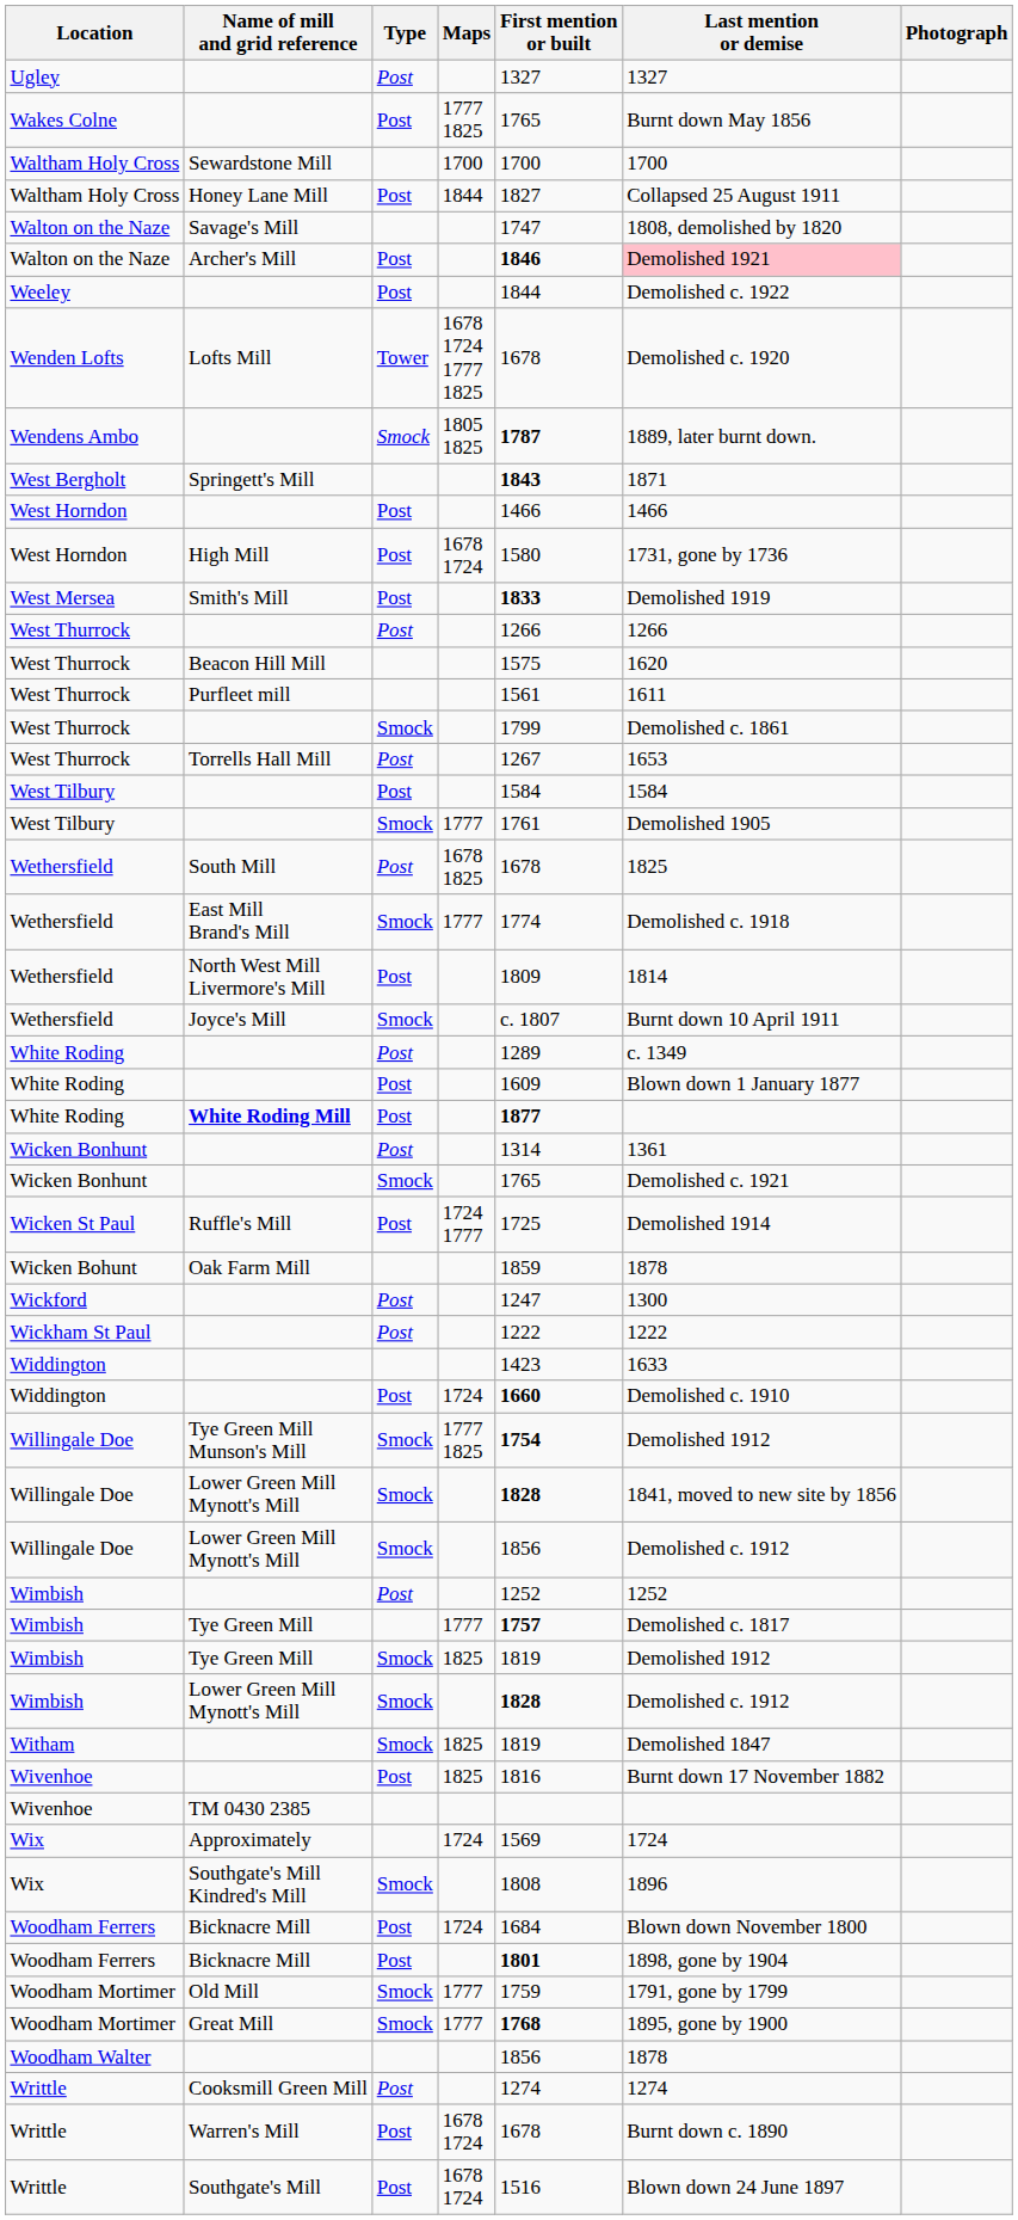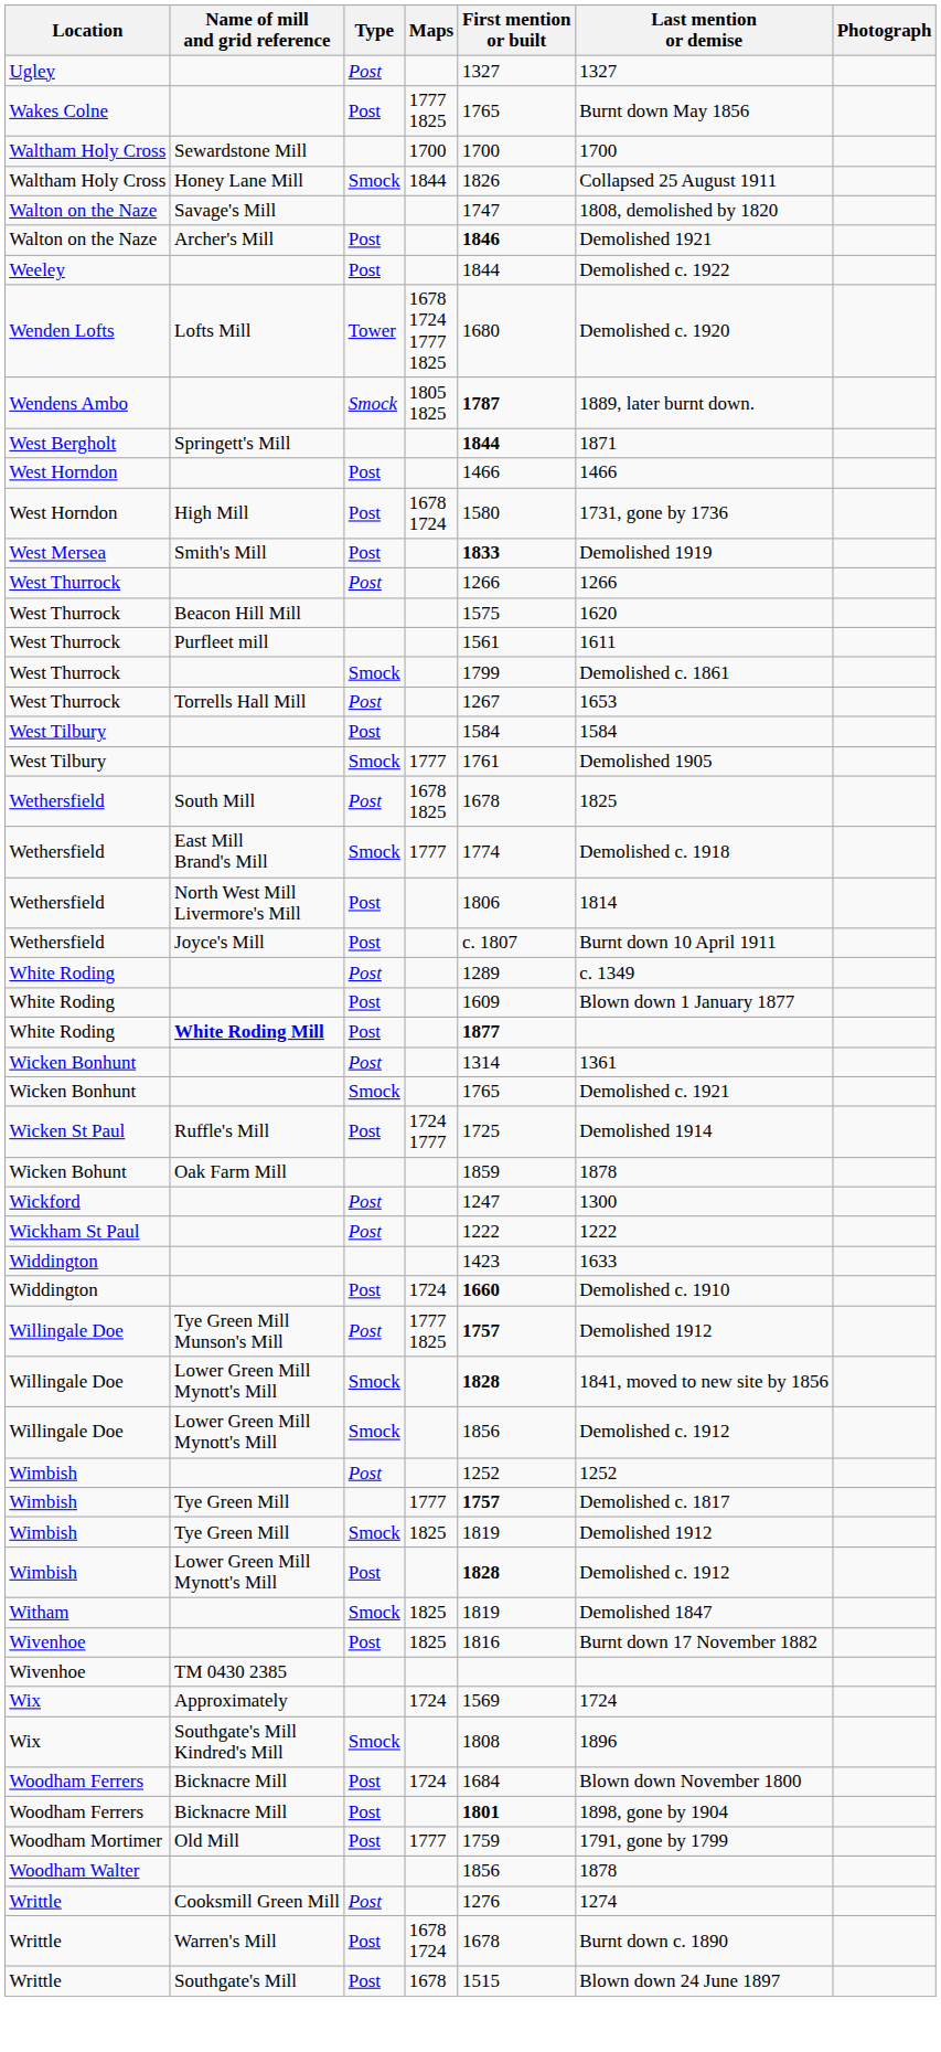Honey Lane Mill | Type: Post -> Smock
Honey Lane Mill | First mention or built: 1827 -> 1826
Archer's Mill | Last mention or demise: pink background -> no background
Lofts Mill | First mention or built: 1678 -> 1680
Springett's Mill | First mention or built: 1843 -> 1844
North West Mill Livermore's Mill | First mention or built: 1809 -> 1806
Joyce's Mill | Type: Smock -> Post
Tye Green Mill Munson's Mill | Type: Smock -> Post
Tye Green Mill Munson's Mill | First mention or built: 1754 -> 1757
Wimbish / Lower Green Mill Mynott's Mill | Type: Smock -> Post
Old Mill | Type: Smock -> Post
- row: Woodham Mortimer | Great Mill | Smock | 1777 | 1768 | 1895, gone by 1900
Cooksmill Green Mill | First mention or built: 1274 -> 1276
Southgate's Mill | Maps: 1678 1724 -> 1678
Southgate's Mill | First mention or built: 1516 -> 1515
